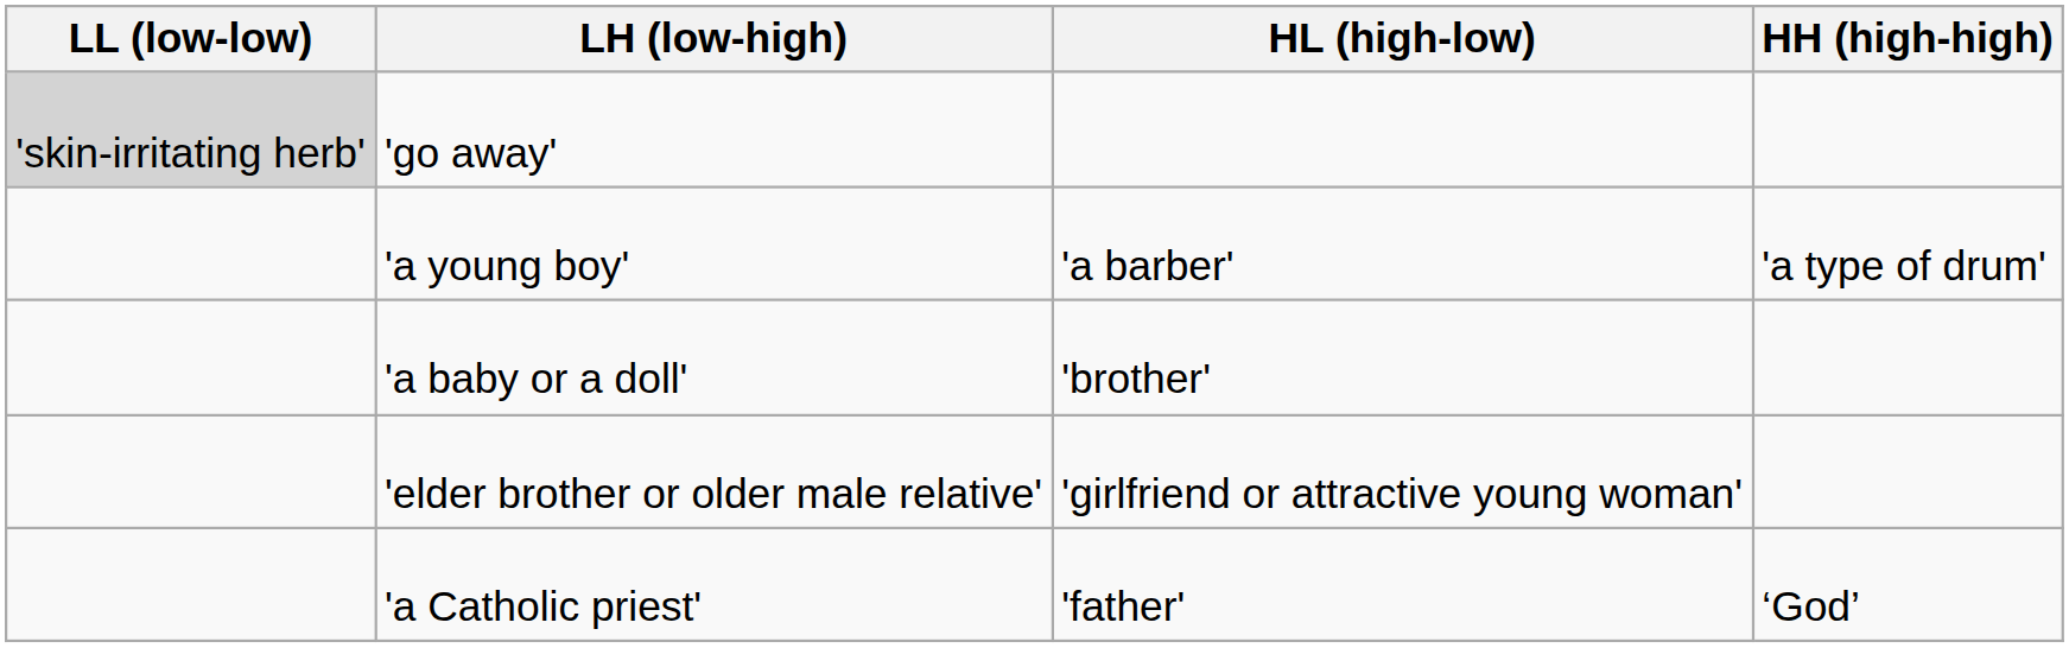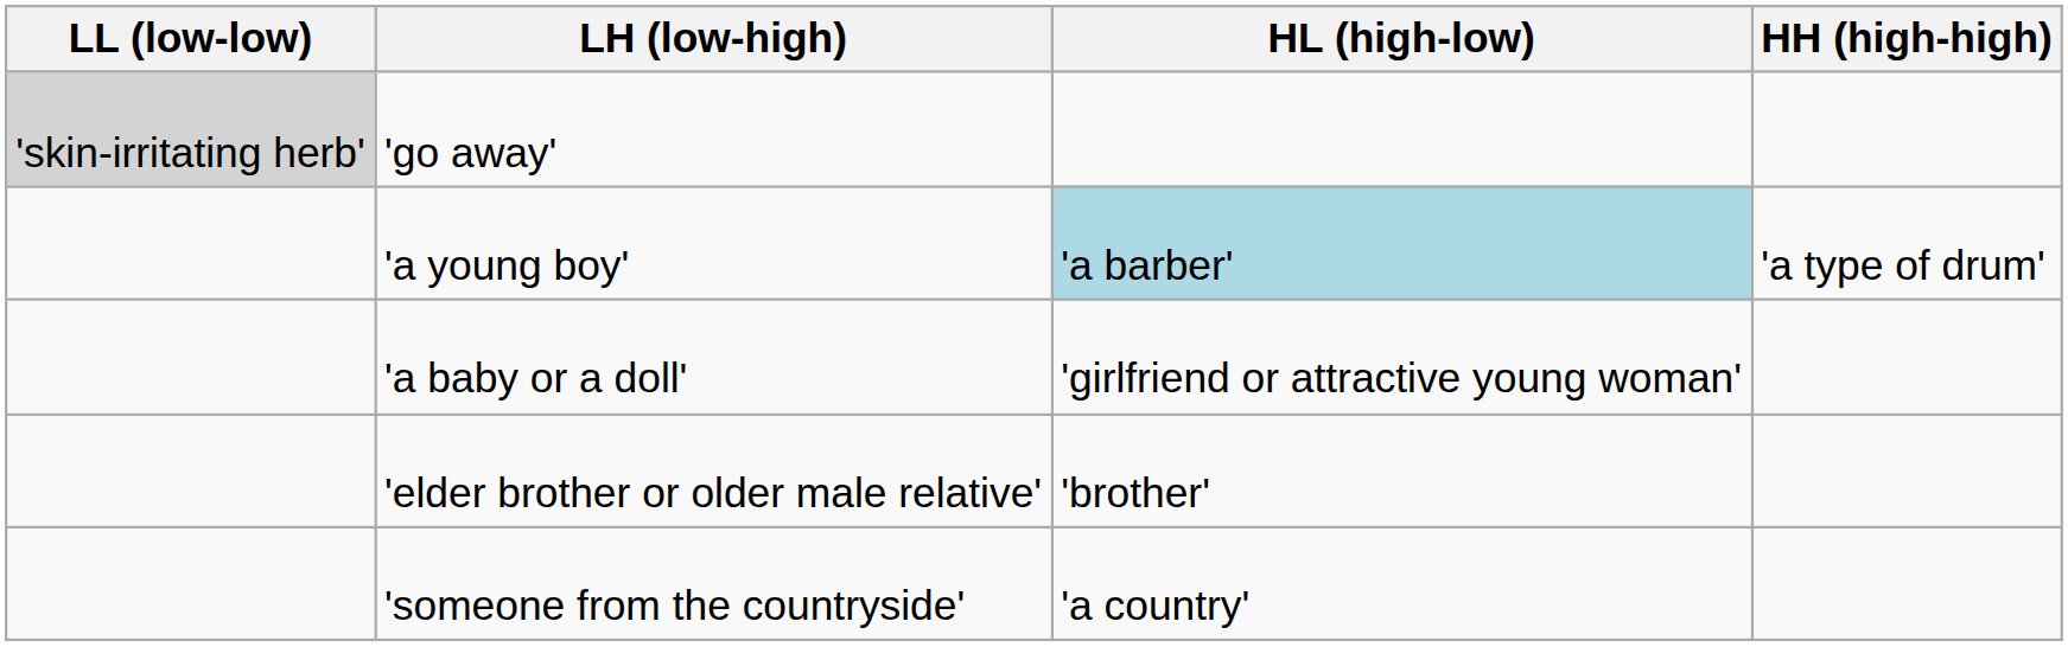'a young boy' | HL (high-low): no background -> lightblue background
'a baby or a doll' | HL (high-low): 'brother' -> 'girlfriend or attractive young woman'
'elder brother or older male relative' | HL (high-low): 'girlfriend or attractive young woman' -> 'brother'
- row: 'a Catholic priest' | 'father' | ‘God’
+ row: 'someone from the countryside' | 'a country'
